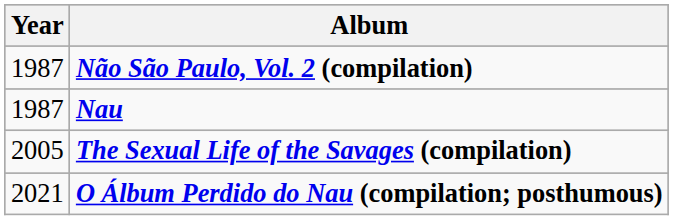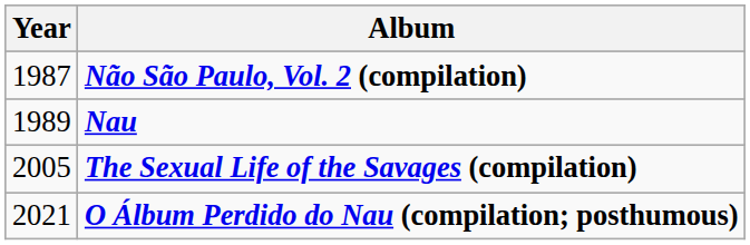Nau | Year: 1987 -> 1989
